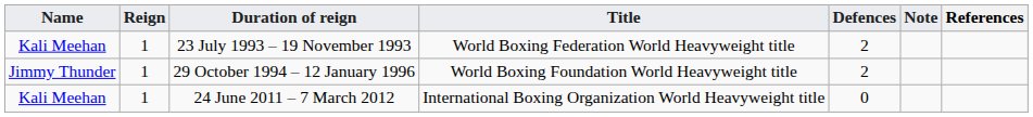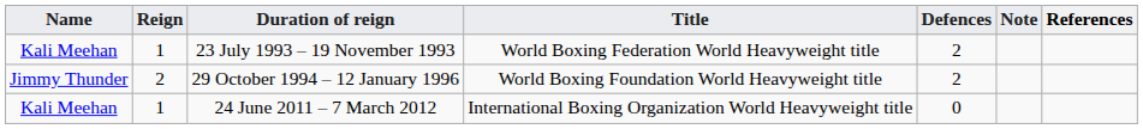29 October 1994 – 12 January 1996 | Reign: 1 -> 2
